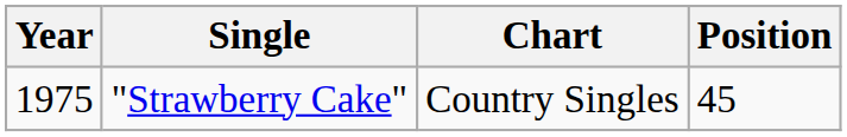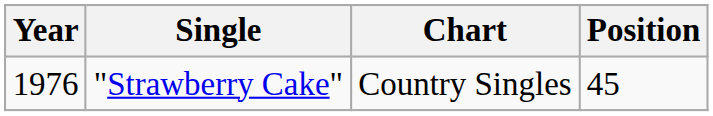"Strawberry Cake" | Year: 1975 -> 1976
